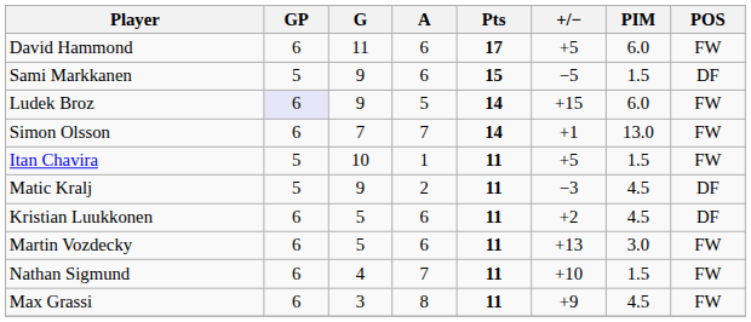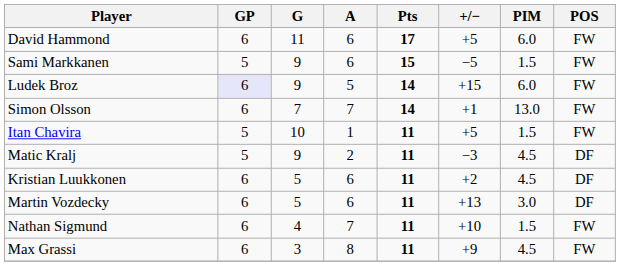Sami Markkanen | POS: DF -> FW
Martin Vozdecky | POS: FW -> DF
